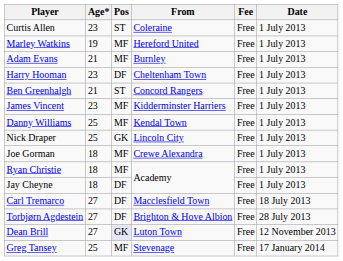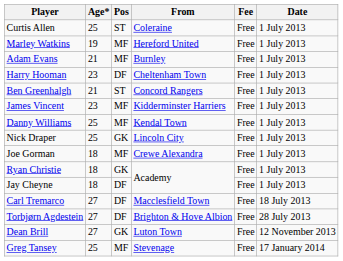Curtis Allen | Age*: 23 -> 25
Ryan Christie | Pos: MF -> GK
Dean Brill | Pos: lavender background -> no background
